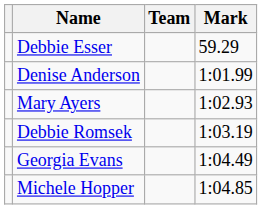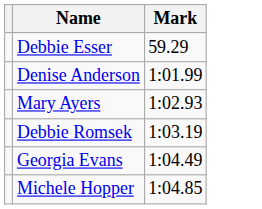- column: Team
